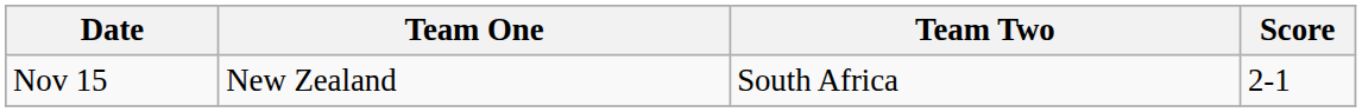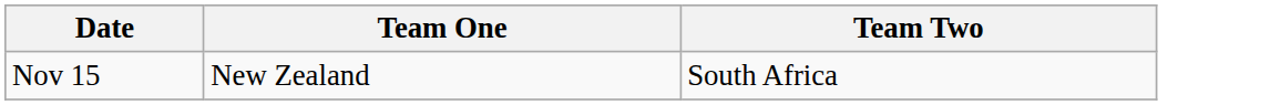- column: Score | 2-1
